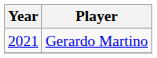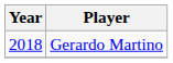Gerardo Martino | Year: 2021 -> 2018
